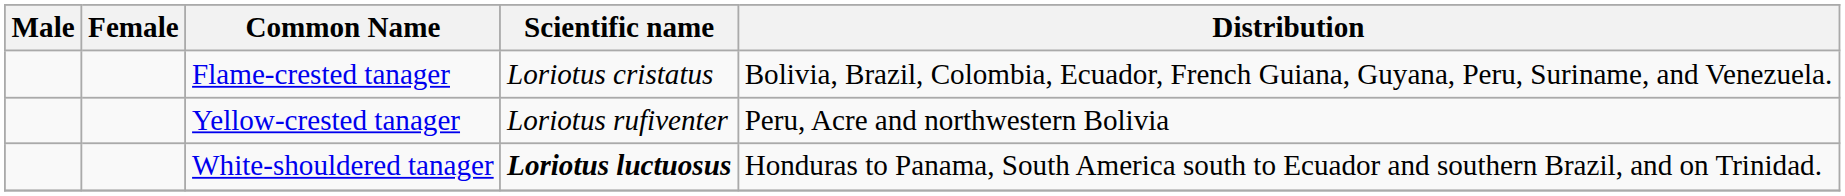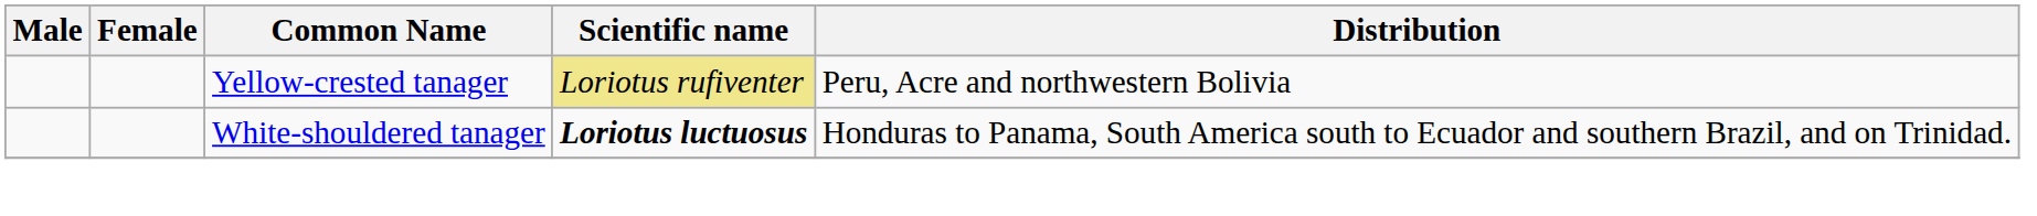- row: Flame-crested tanager | Loriotus cristatus | Bolivia, Brazil, Colombia, Ecuador, French Guiana, Guyana, Peru, Suriname, and Venezuela.
Yellow-crested tanager | Scientific name: no background -> khaki background
